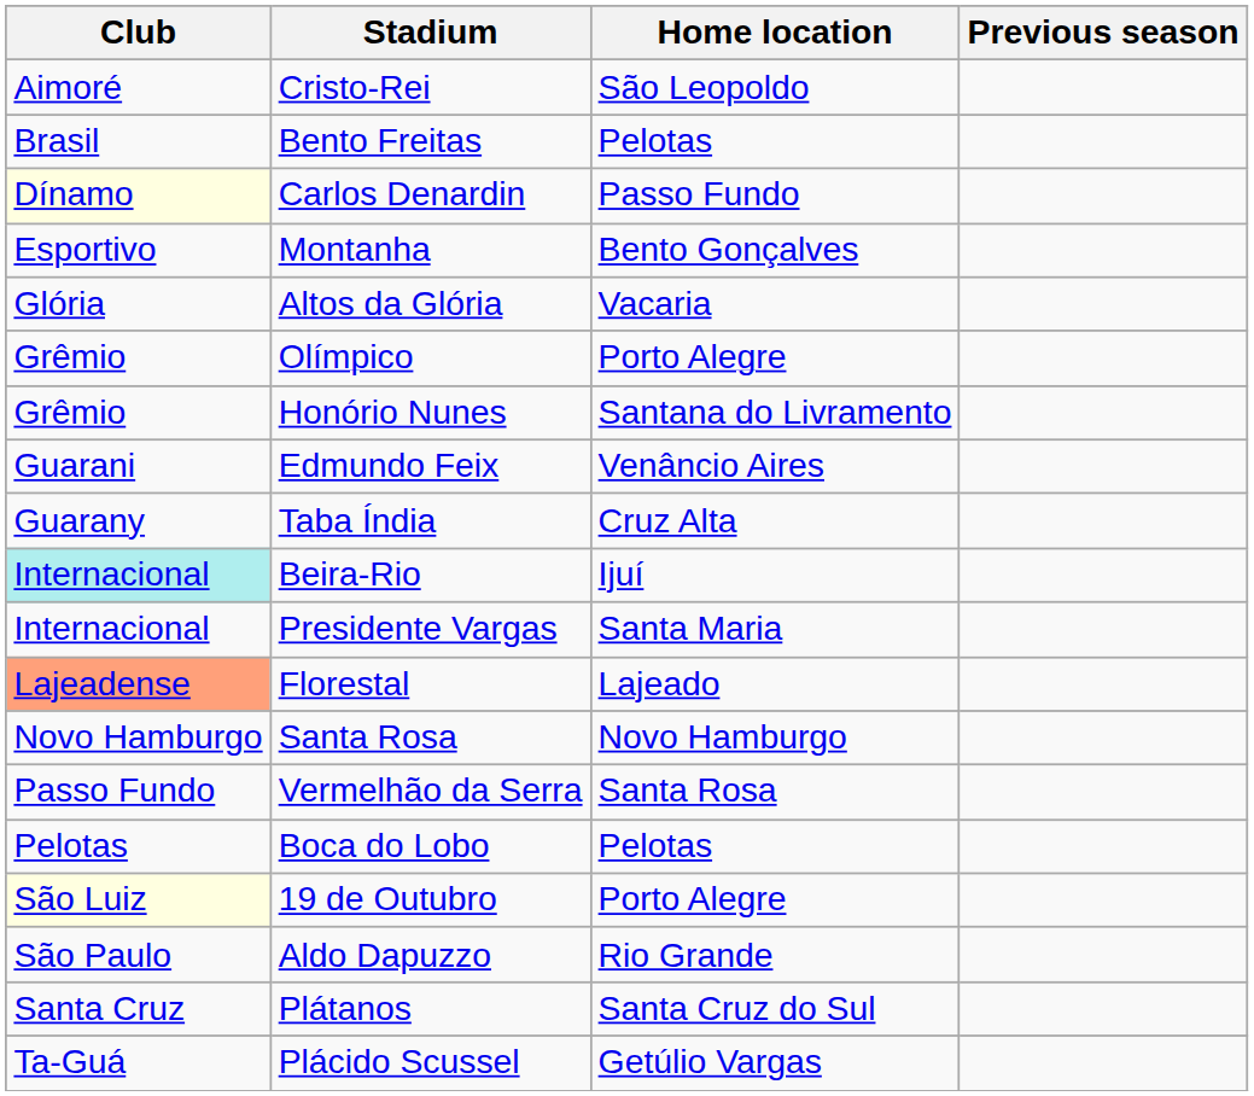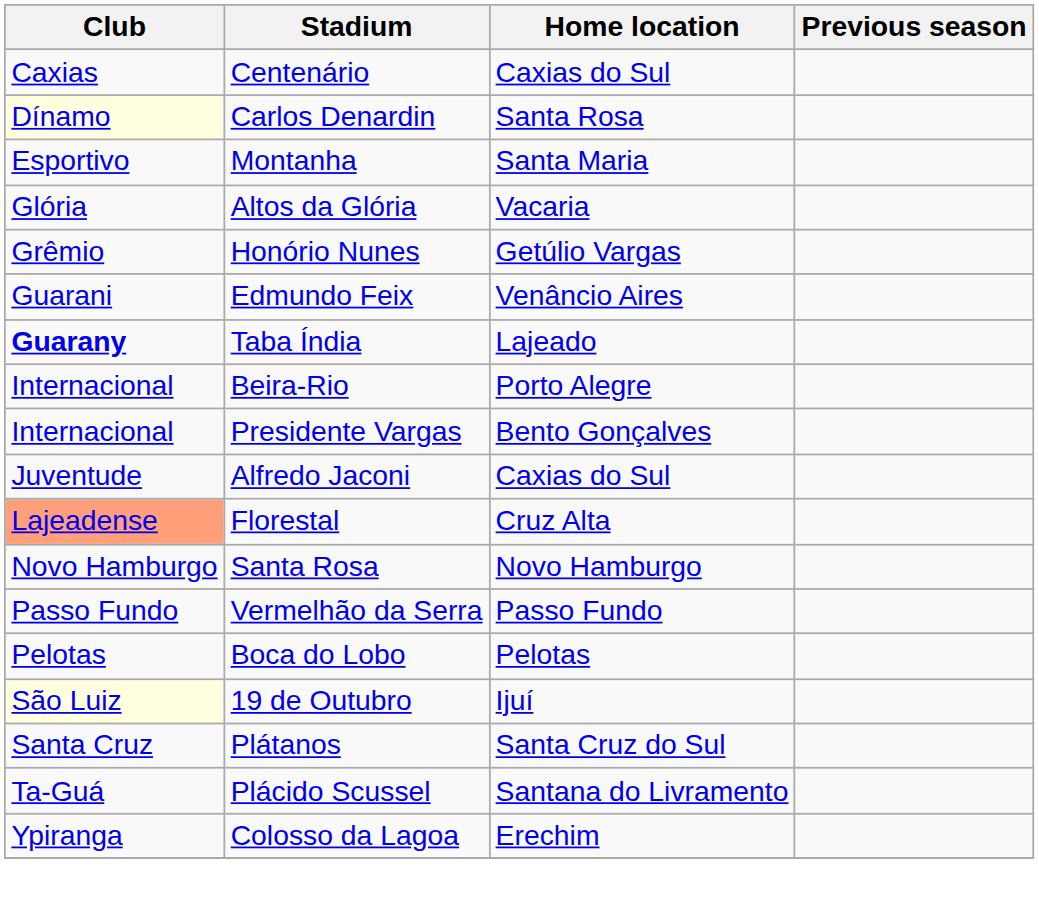- row: Aimoré | Cristo-Rei | São Leopoldo
- row: Brasil | Bento Freitas | Pelotas
+ row: Caxias | Centenário | Caxias do Sul
Carlos Denardin | Home location: Passo Fundo -> Santa Rosa
Montanha | Home location: Bento Gonçalves -> Santa Maria
- row: Grêmio | Olímpico | Porto Alegre
Honório Nunes | Home location: Santana do Livramento -> Getúlio Vargas
Taba Índia | Club: normal -> bold
Taba Índia | Home location: Cruz Alta -> Lajeado
Beira-Rio | Club: paleturquoise background -> no background
Beira-Rio | Home location: Ijuí -> Porto Alegre
Presidente Vargas | Home location: Santa Maria -> Bento Gonçalves
+ row: Juventude | Alfredo Jaconi | Caxias do Sul
Florestal | Home location: Lajeado -> Cruz Alta
Vermelhão da Serra | Home location: Santa Rosa -> Passo Fundo
19 de Outubro | Home location: Porto Alegre -> Ijuí
- row: São Paulo | Aldo Dapuzzo | Rio Grande
Plácido Scussel | Home location: Getúlio Vargas -> Santana do Livramento
+ row: Ypiranga | Colosso da Lagoa | Erechim
